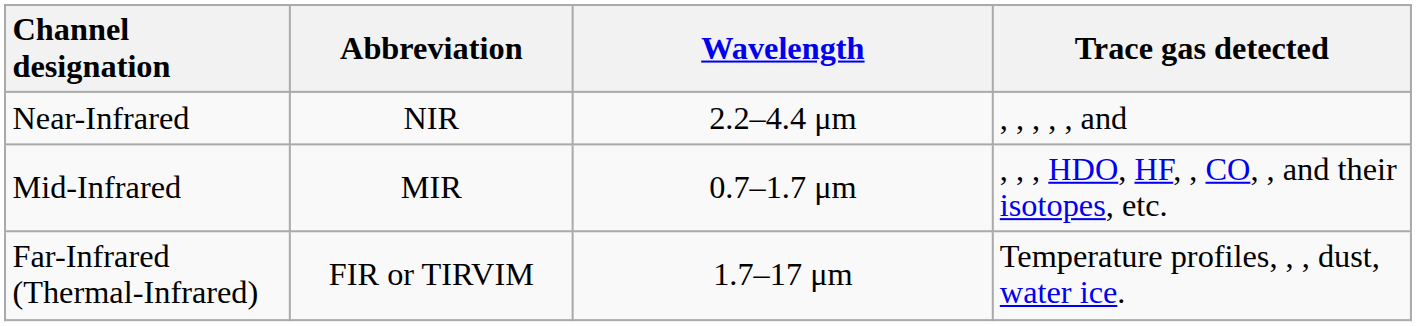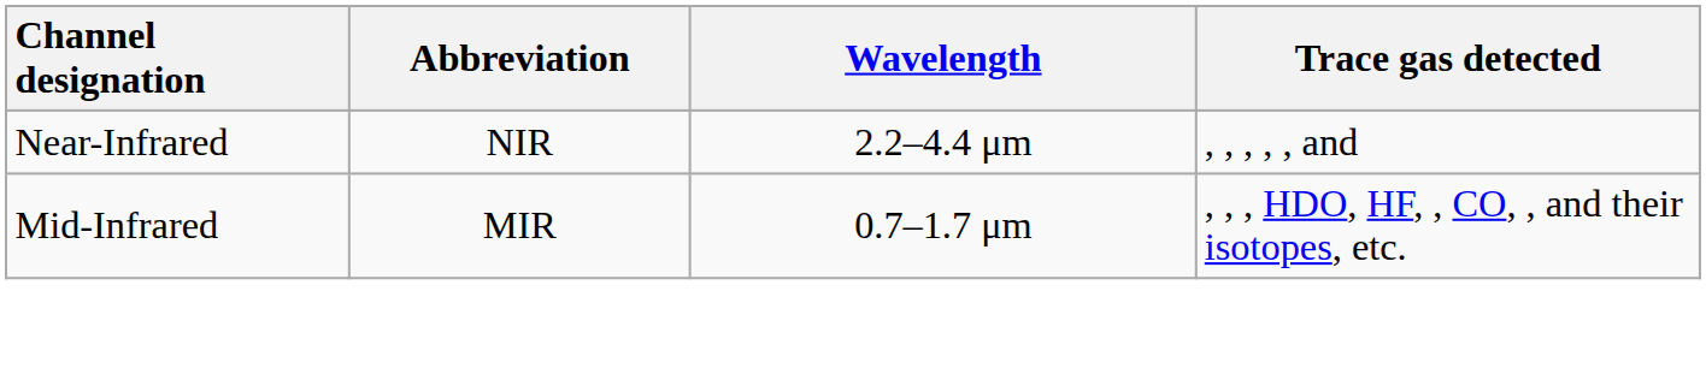- row: Far-Infrared (Thermal-Infrared) | FIR or TIRVIM | 1.7–17 μm | Temperature profiles, , , dust, water ice.
